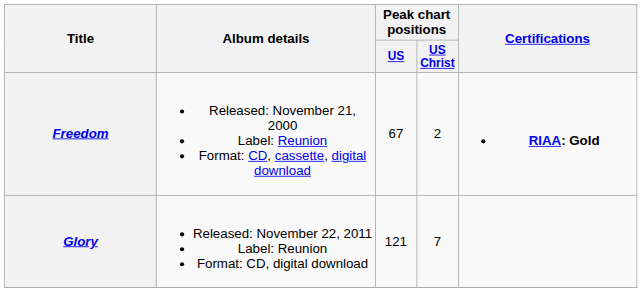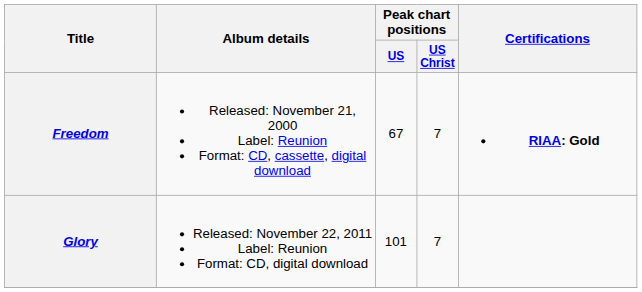Freedom | Peak chart positions / US Christ: 2 -> 7
Glory | Peak chart positions / US: 121 -> 101
